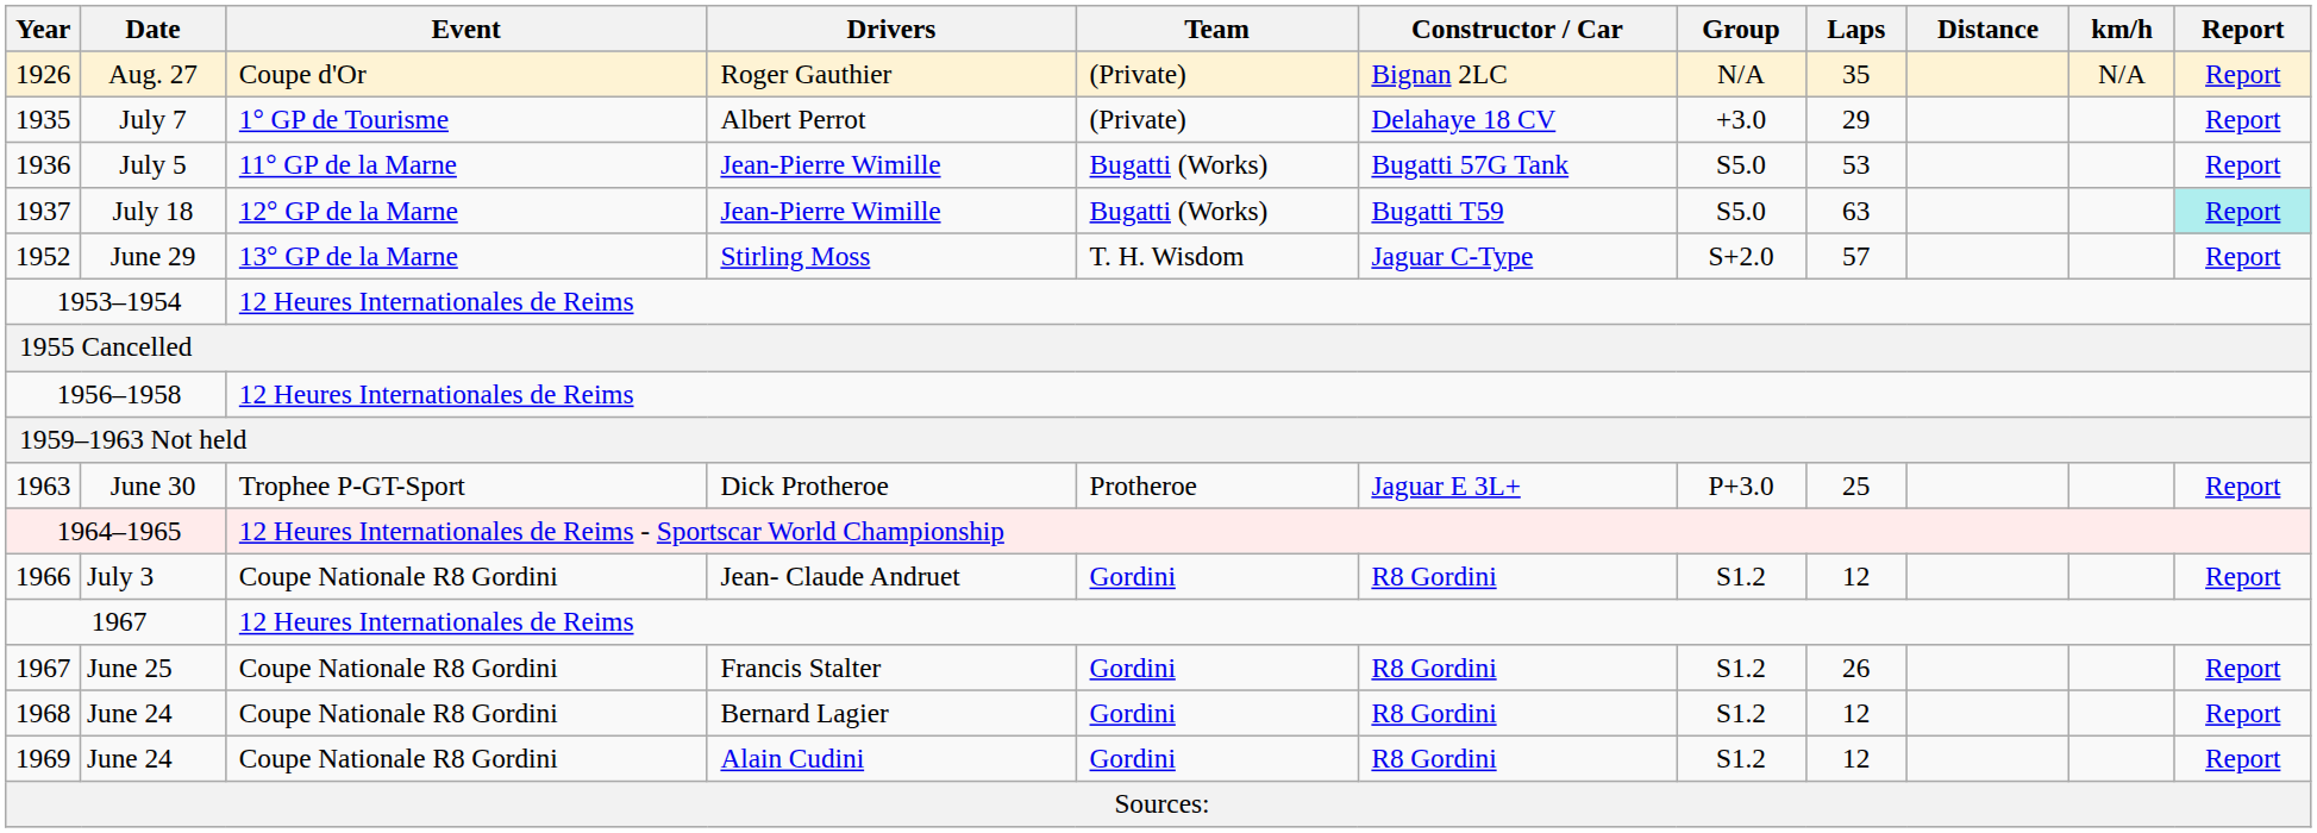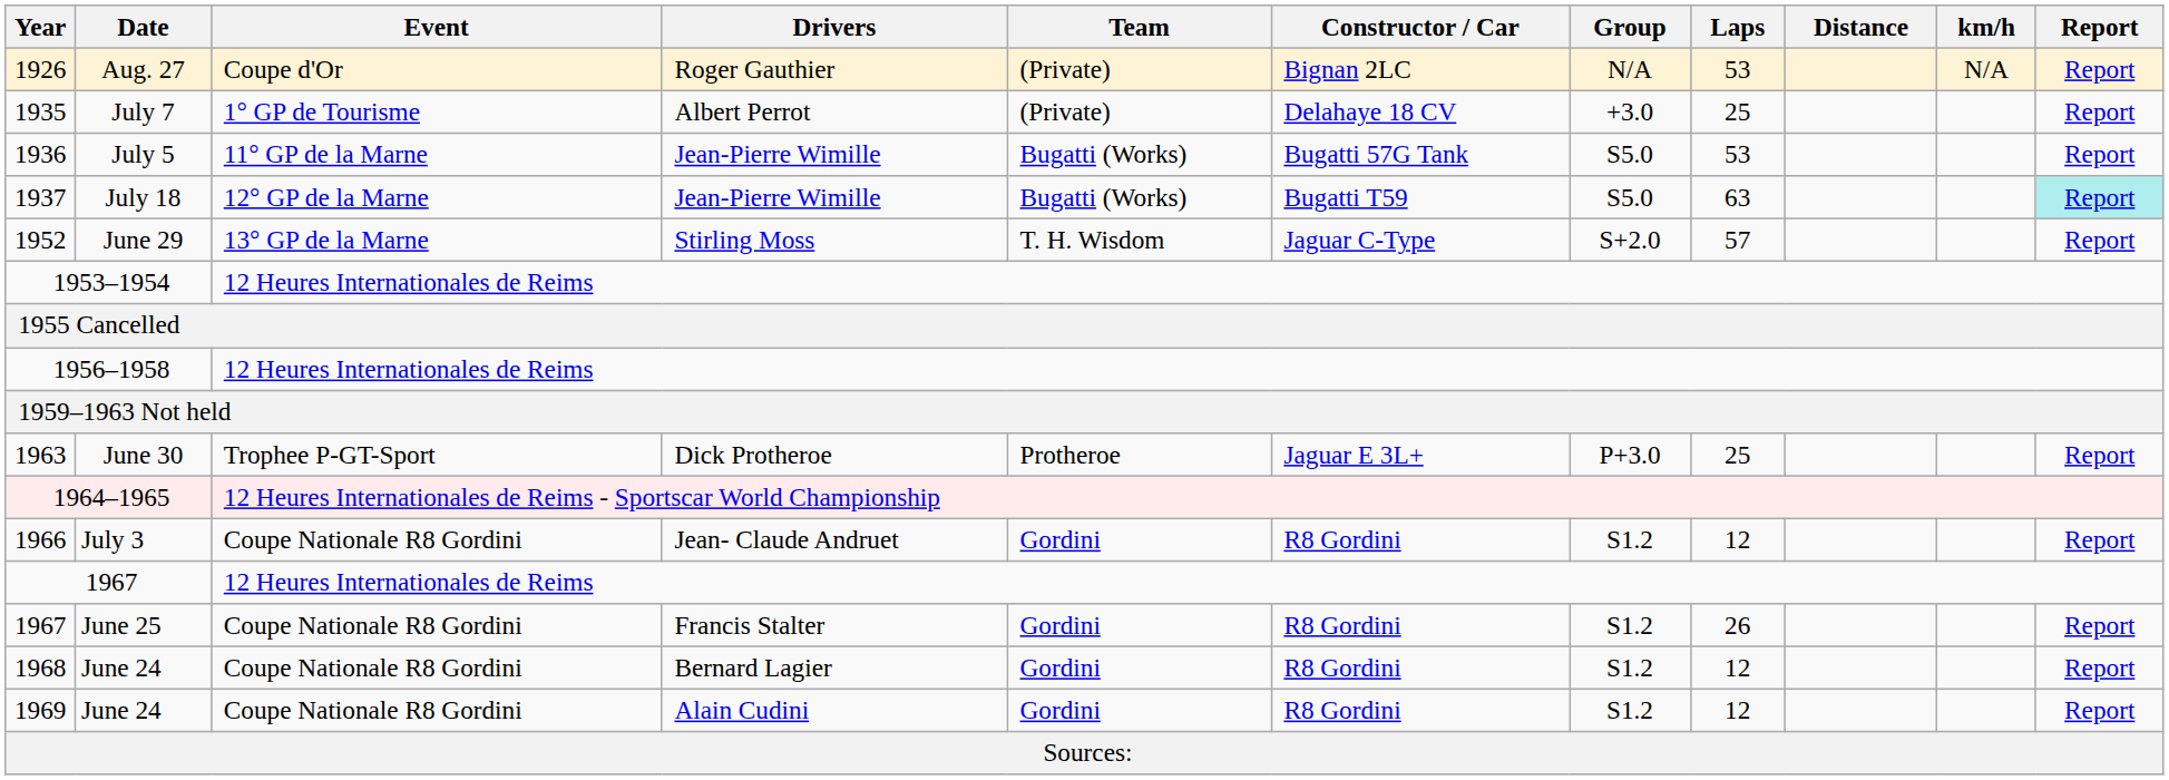Aug. 27 | Laps: 35 -> 53
July 7 | Laps: 29 -> 25
